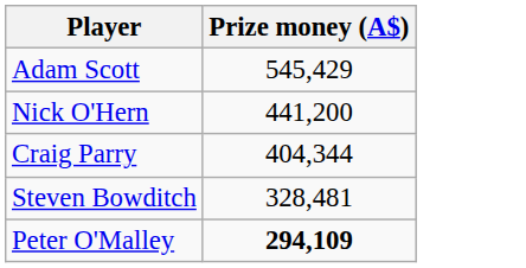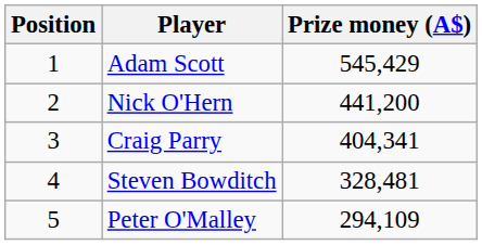+ column: Position | 1 | 2 | 3 | 4 | 5
Craig Parry | Prize money (A$): 404,344 -> 404,341
Peter O'Malley | Prize money (A$): bold -> normal
